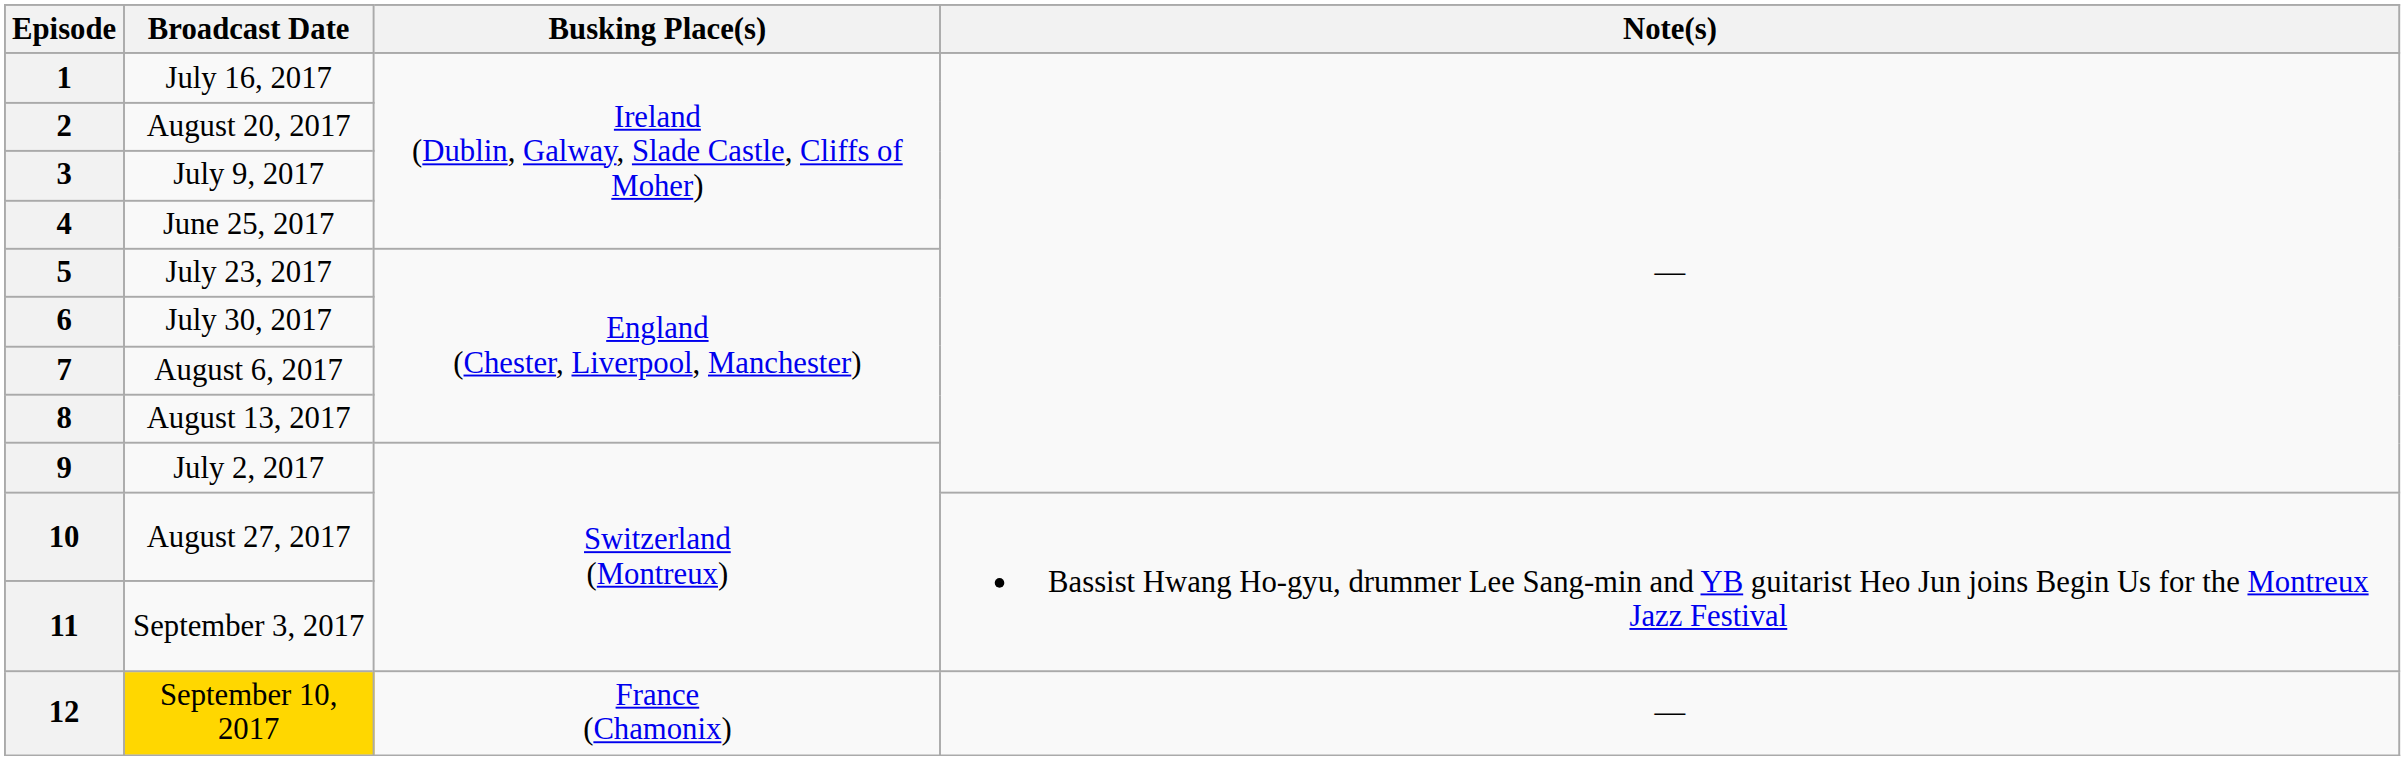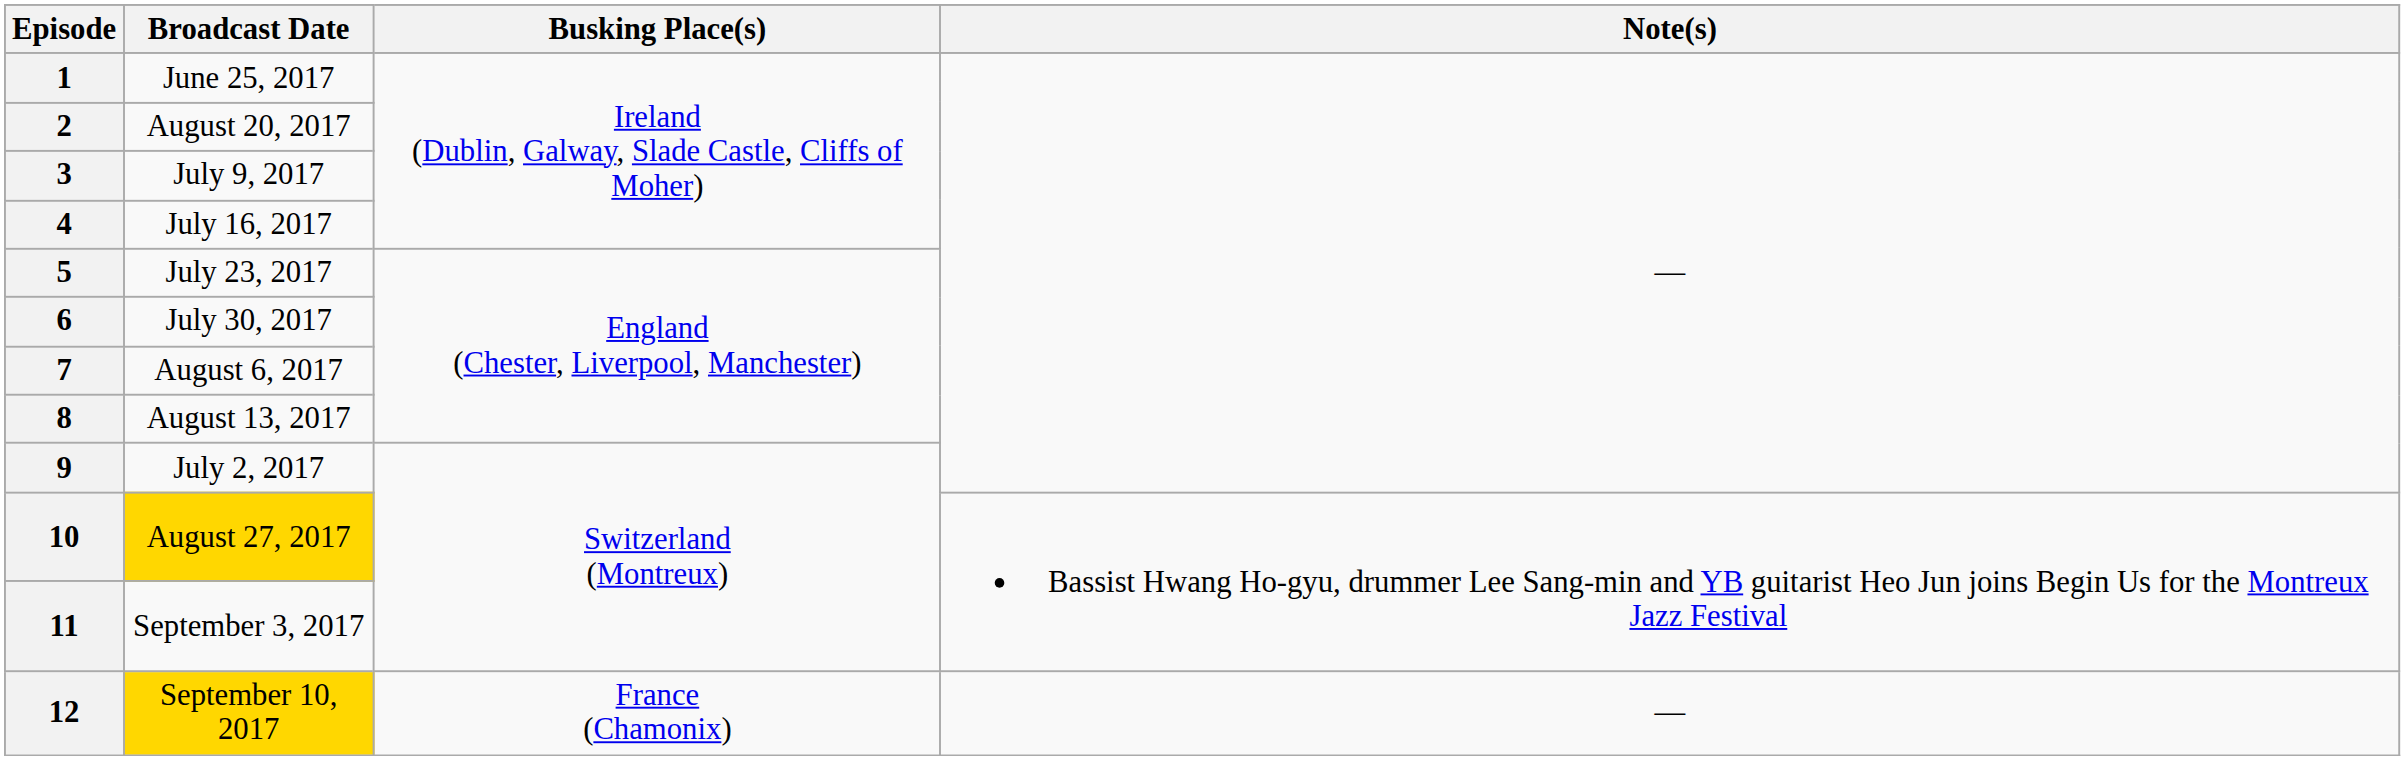1 | Broadcast Date: July 16, 2017 -> June 25, 2017
4 | Broadcast Date: June 25, 2017 -> July 16, 2017
10 | Broadcast Date: no background -> gold background
